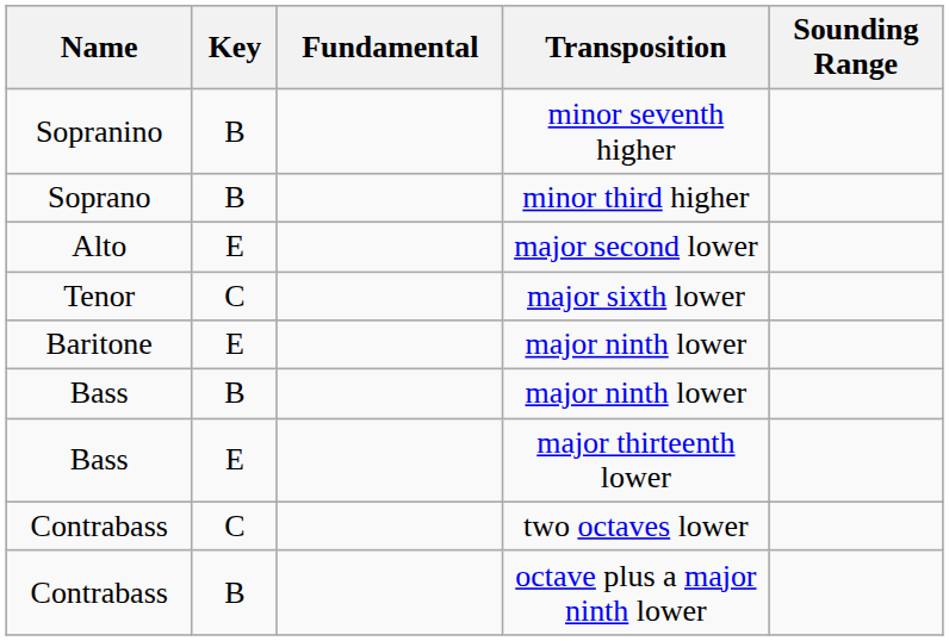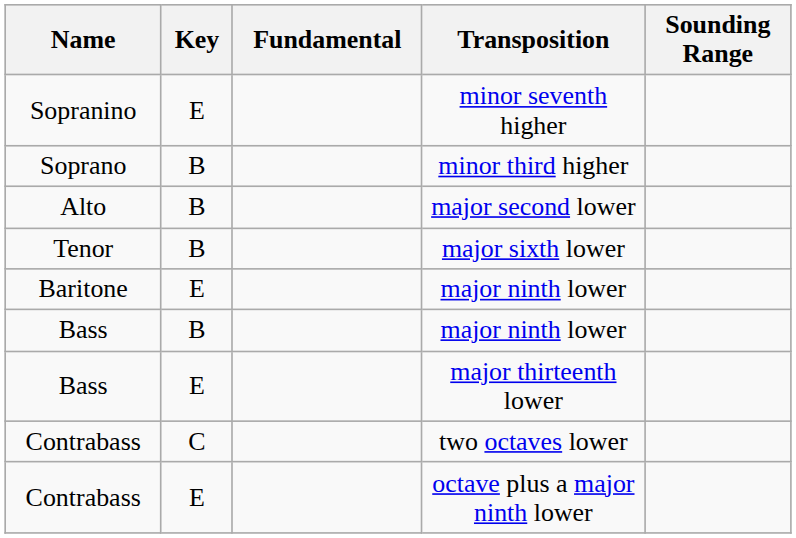minor seventh higher | Key: B -> E
major second lower | Key: E -> B
major sixth lower | Key: C -> B
octave plus a major ninth lower | Key: B -> E
